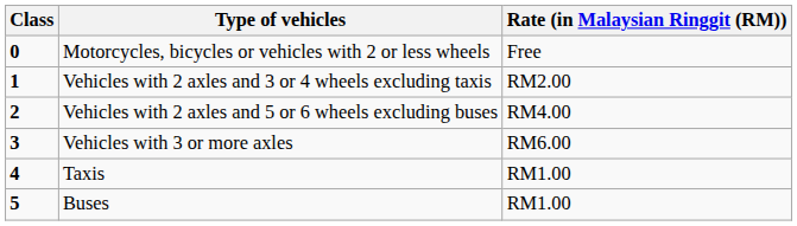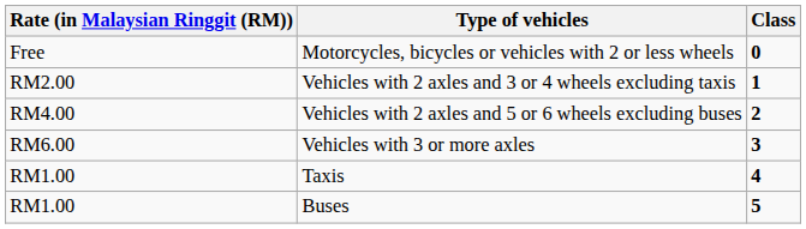columns swapped: Class <-> Rate (in Malaysian Ringgit (RM))
